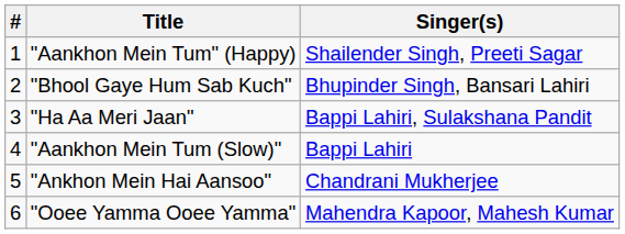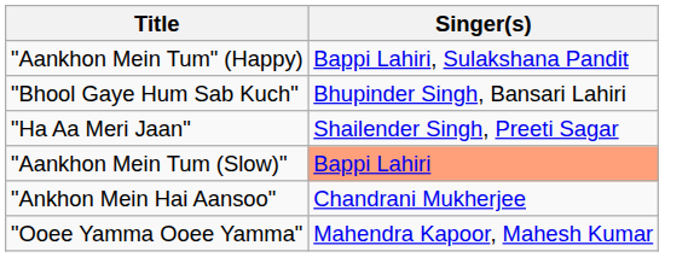- column: # | 1 | 2 | 3 | 4 | 5 | 6
"Aankhon Mein Tum" (Happy) | Singer(s): Shailender Singh, Preeti Sagar -> Bappi Lahiri, Sulakshana Pandit
"Ha Aa Meri Jaan" | Singer(s): Bappi Lahiri, Sulakshana Pandit -> Shailender Singh, Preeti Sagar
"Aankhon Mein Tum (Slow)" | Singer(s): no background -> lightsalmon background
